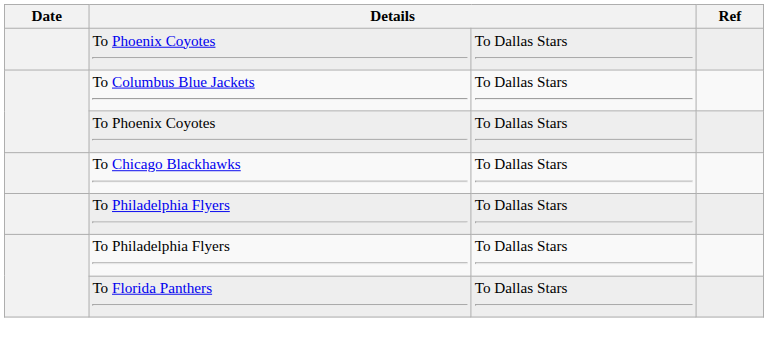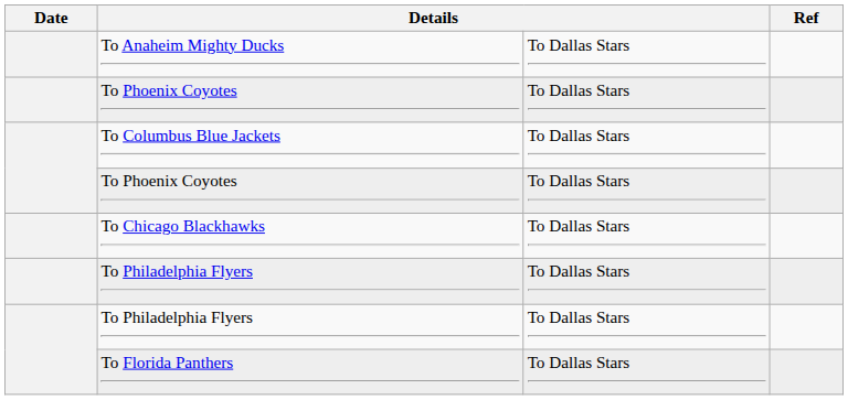+ row: To Anaheim Mighty Ducks | To Dallas Stars
